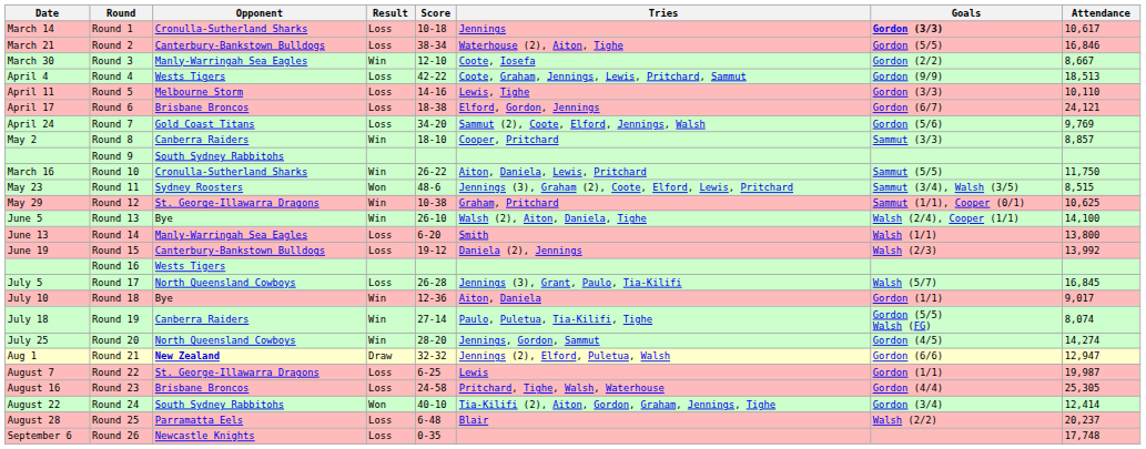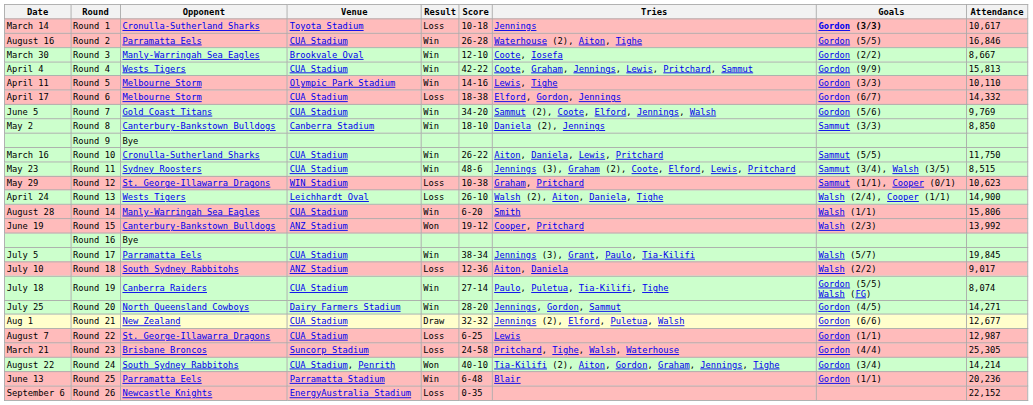+ column: Venue | Toyota Stadium | CUA Stadium | Brookvale Oval | CUA Stadium | Olympic Park Stadium | CUA Stadium | CUA Stadium | Canberra Stadium | CUA Stadium | CUA Stadium | WIN Stadium | Leichhardt Oval | CUA Stadium | ANZ Stadium | CUA Stadium | ANZ Stadium | CUA Stadium | Dairy Farmers Stadium | CUA Stadium | CUA Stadium | Suncorp Stadium | CUA Stadium, Penrith | Parramatta Stadium | EnergyAustralia Stadium
Round 2 | Date: March 21 -> August 16
Round 2 | Opponent: Canterbury-Bankstown Bulldogs -> Parramatta Eels
Round 2 | Result: Loss -> Win
Round 2 | Score: 38-34 -> 26-28
Round 4 | Result: Loss -> Win
Round 4 | Attendance: 18,513 -> 15,813
Round 5 | Result: Loss -> Win
Round 6 | Opponent: Brisbane Broncos -> Melbourne Storm
Round 6 | Attendance: 24,121 -> 14,332
Round 7 | Date: April 24 -> June 5
Round 7 | Result: Loss -> Win
Round 8 | Opponent: Canberra Raiders -> Canterbury-Bankstown Bulldogs
Round 8 | Tries: Cooper, Pritchard -> Daniela (2), Jennings
Round 8 | Attendance: 8,857 -> 8,850
Round 9 | Opponent: South Sydney Rabbitohs -> Bye
Round 11 | Result: Won -> Win
Round 12 | Result: Win -> Loss
Round 12 | Attendance: 10,625 -> 10,623
Round 13 | Date: June 5 -> April 24
Round 13 | Opponent: Bye -> Wests Tigers
Round 13 | Result: Win -> Loss
Round 13 | Attendance: 14,100 -> 14,900
Round 14 | Date: June 13 -> August 28
Round 14 | Result: Loss -> Win
Round 14 | Attendance: 13,800 -> 15,806
Round 15 | Result: Loss -> Won
Round 15 | Tries: Daniela (2), Jennings -> Cooper, Pritchard
Round 16 | Opponent: Wests Tigers -> Bye
Round 17 | Opponent: North Queensland Cowboys -> Parramatta Eels
Round 17 | Result: Loss -> Win
Round 17 | Score: 26-28 -> 38-34
Round 17 | Attendance: 16,845 -> 19,845
Round 18 | Opponent: Bye -> South Sydney Rabbitohs
Round 18 | Result: Win -> Loss
Round 18 | Goals: Gordon (1/1) -> Walsh (2/2)
Round 20 | Attendance: 14,274 -> 14,271
Round 21 | Opponent: bold -> normal
Round 21 | Attendance: 12,947 -> 12,677
Round 22 | Attendance: 19,987 -> 12,987
Round 23 | Date: August 16 -> March 21
Round 24 | Attendance: 12,414 -> 14,214
Round 25 | Date: August 28 -> June 13
Round 25 | Result: Loss -> Win
Round 25 | Goals: Walsh (2/2) -> Gordon (1/1)
Round 25 | Attendance: 20,237 -> 20,236
Round 26 | Attendance: 17,748 -> 22,152
